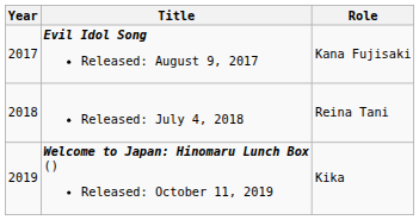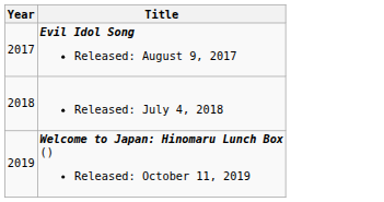- column: Role | Kana Fujisaki | Reina Tani | Kika
